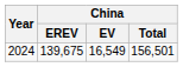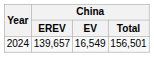2024 | China / EREV: 139,675 -> 139,657
